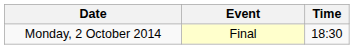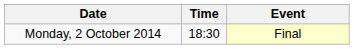columns swapped: Time <-> Event
